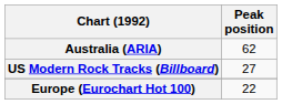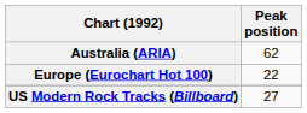rows swapped: Europe (Eurochart Hot 100) <-> US Modern Rock Tracks (Billboard)
